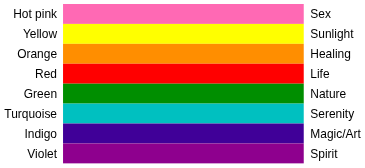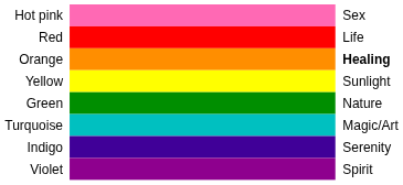rows swapped: Red <-> Yellow
Orange | column 3: normal -> bold
Turquoise | column 3: Serenity -> Magic/Art
Indigo | column 3: Magic/Art -> Serenity
